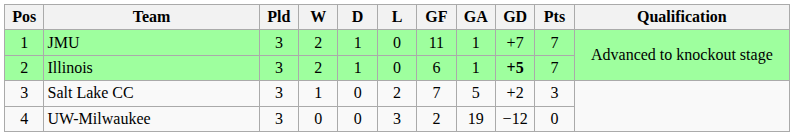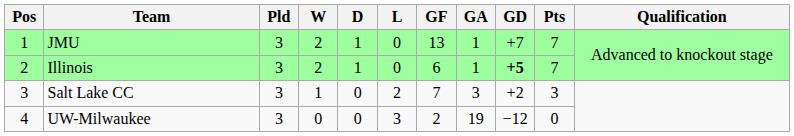JMU | GF: 11 -> 13
Salt Lake CC | GA: 5 -> 3
